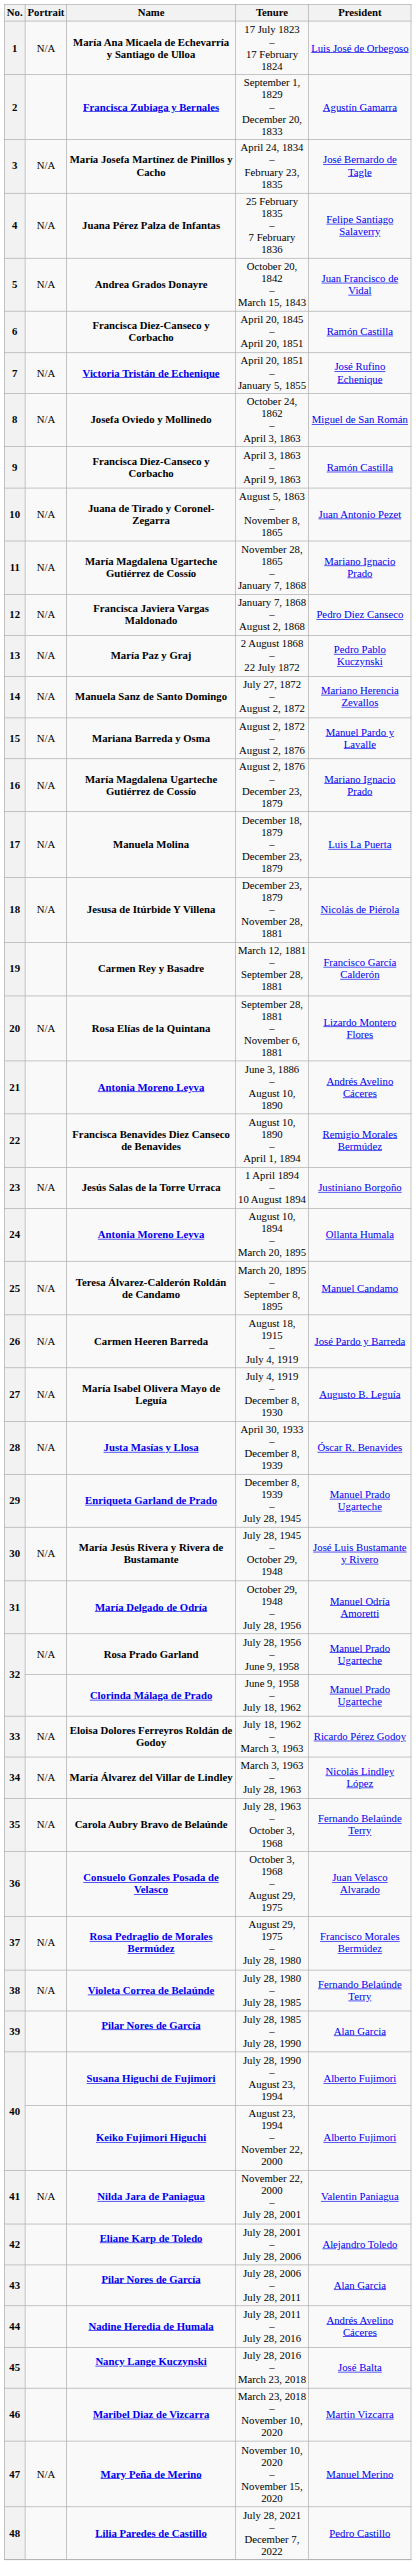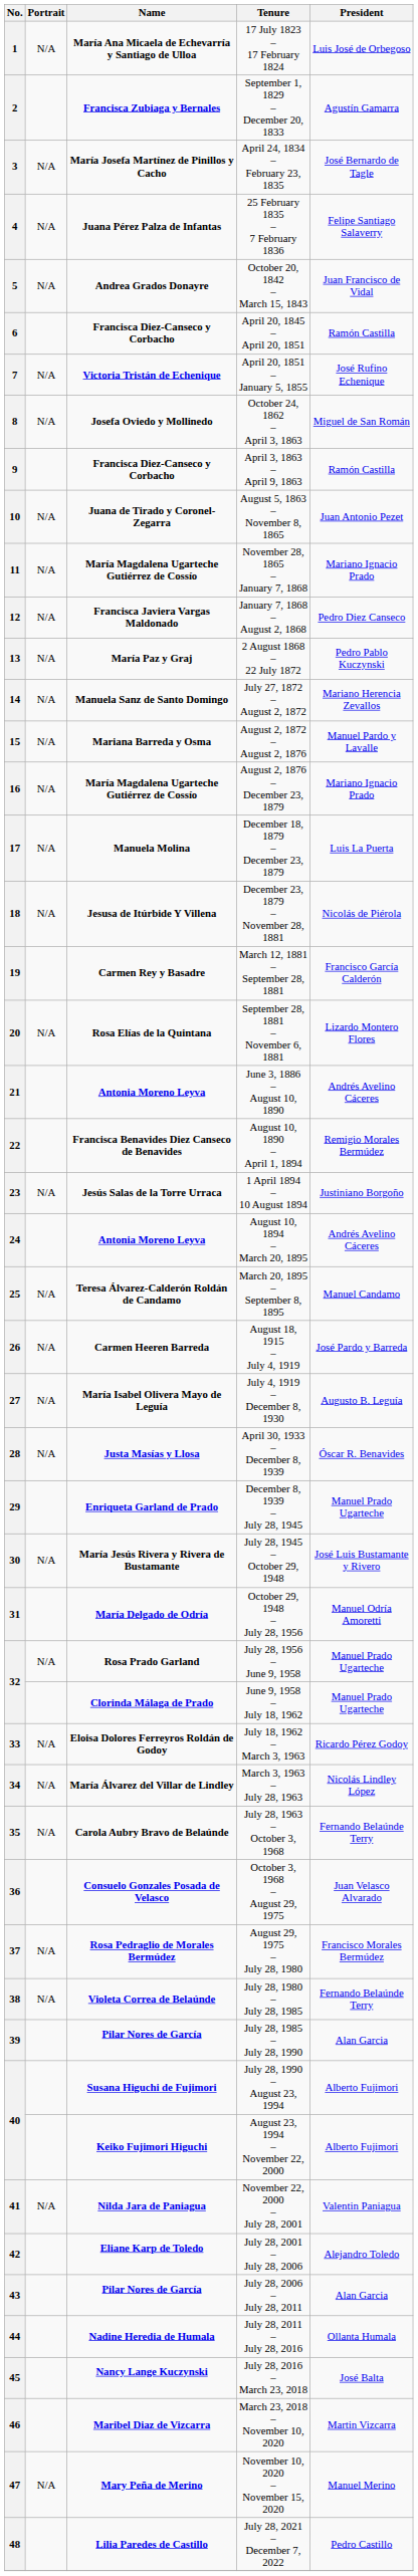24 | President: Ollanta Humala -> Andrés Avelino Cáceres
44 | President: Andrés Avelino Cáceres -> Ollanta Humala
